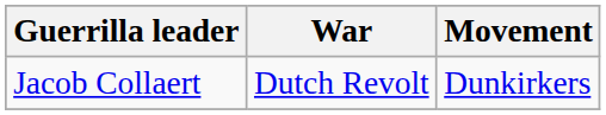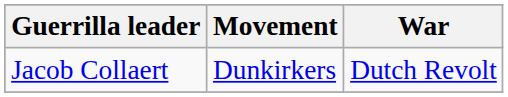columns swapped: Movement <-> War
